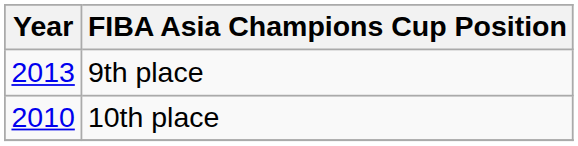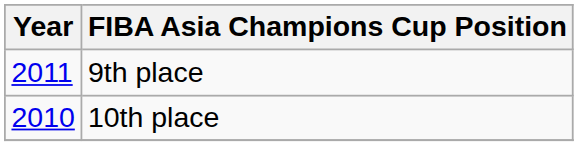9th place | Year: 2013 -> 2011
